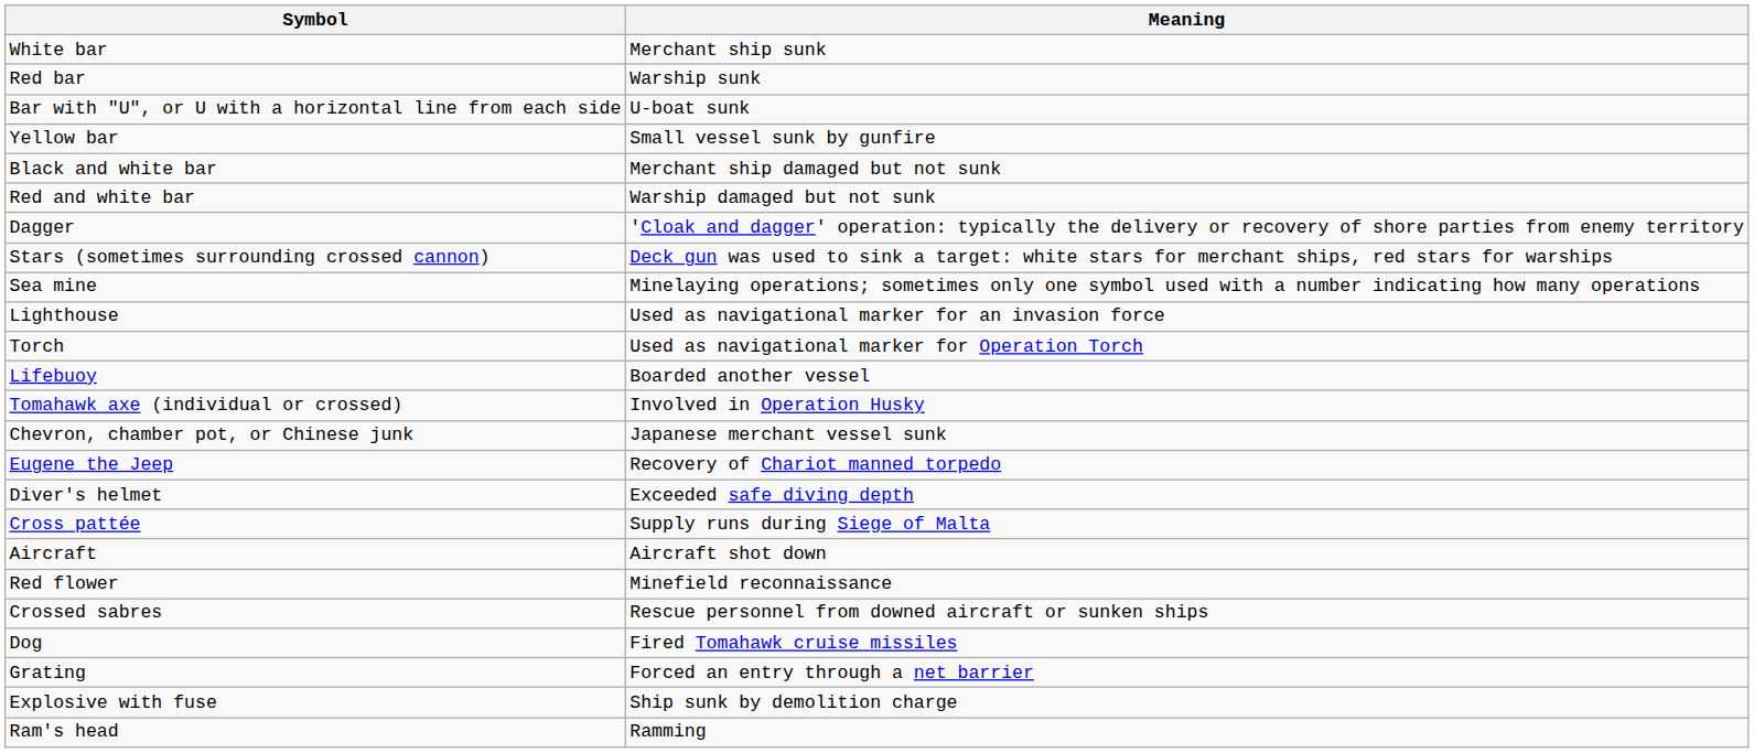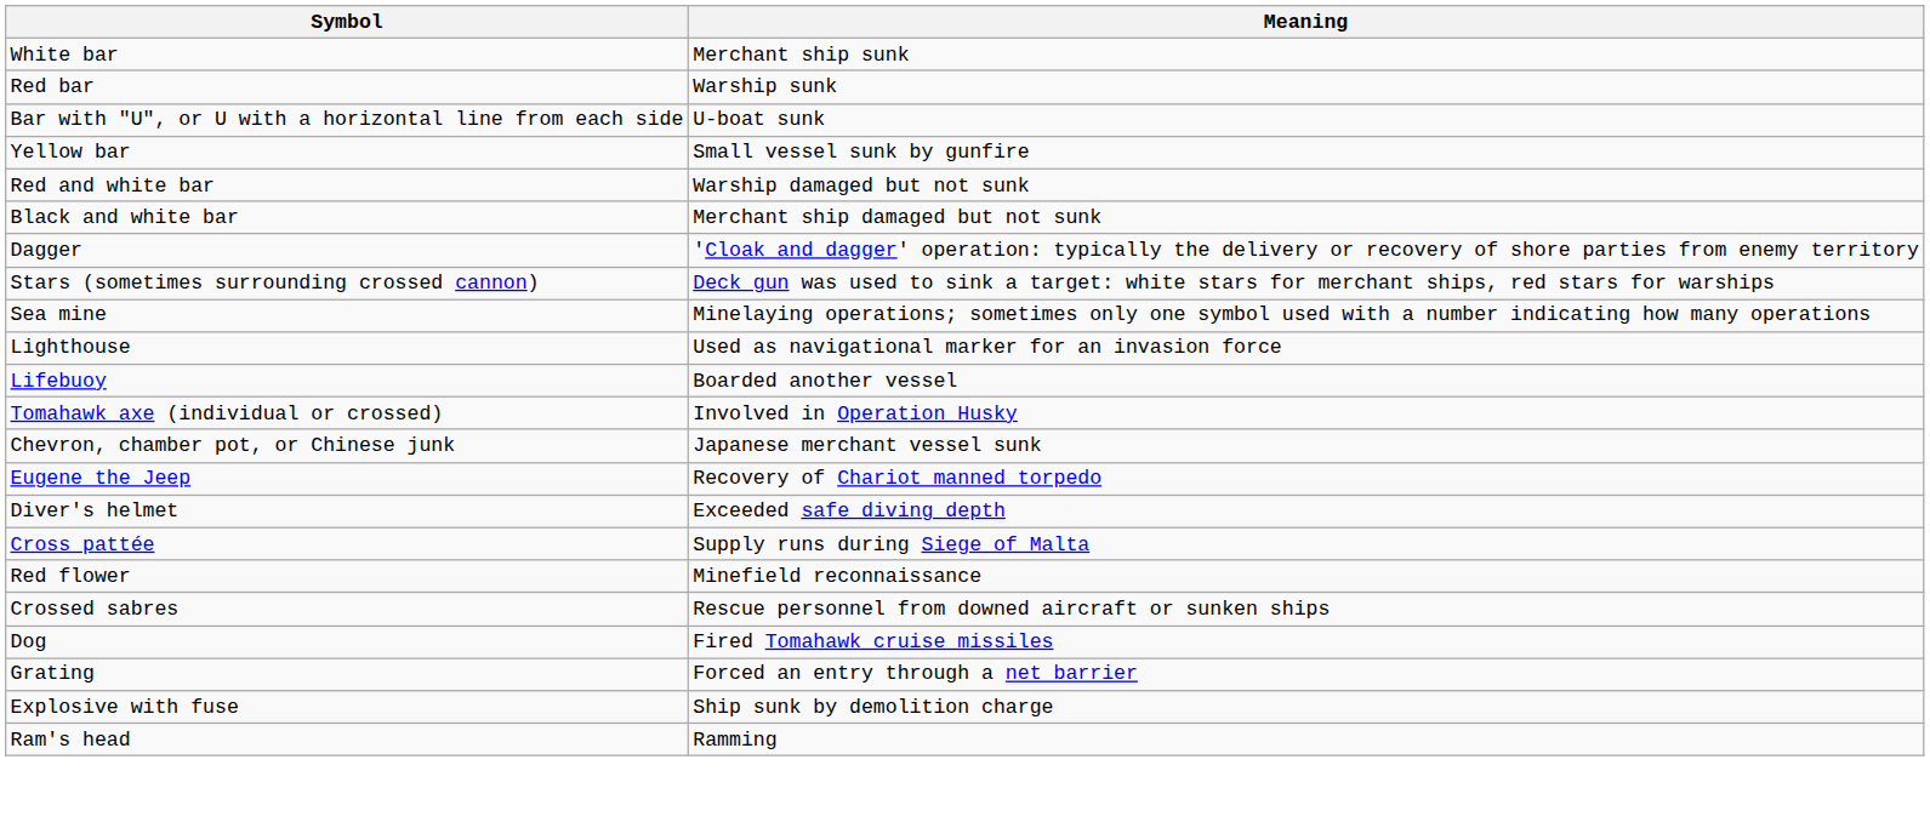rows swapped: Black and white bar <-> Red and white bar
- row: Torch | Used as navigational marker for Operation Torch
- row: Aircraft | Aircraft shot down
